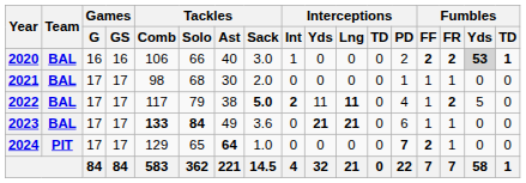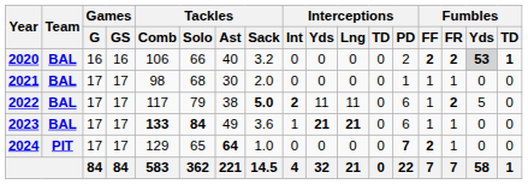2020 | Tackles / Sack: 3.0 -> 3.2
2020 | Interceptions / Int: 1 -> 0
2022 | Interceptions / Lng: bold -> normal
2022 | Interceptions / PD: 4 -> 6
2023 | Interceptions / Int: 0 -> 1
